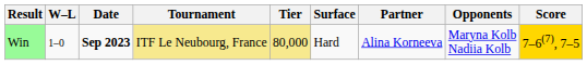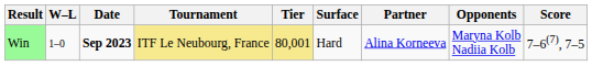Win | Tier: 80,000 -> 80,001
Win | Score: gold background -> no background
